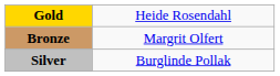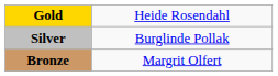rows swapped: Silver <-> Bronze
